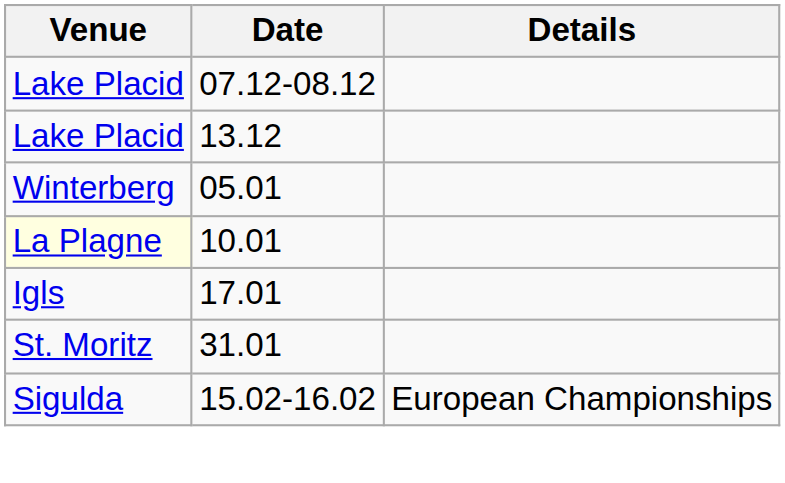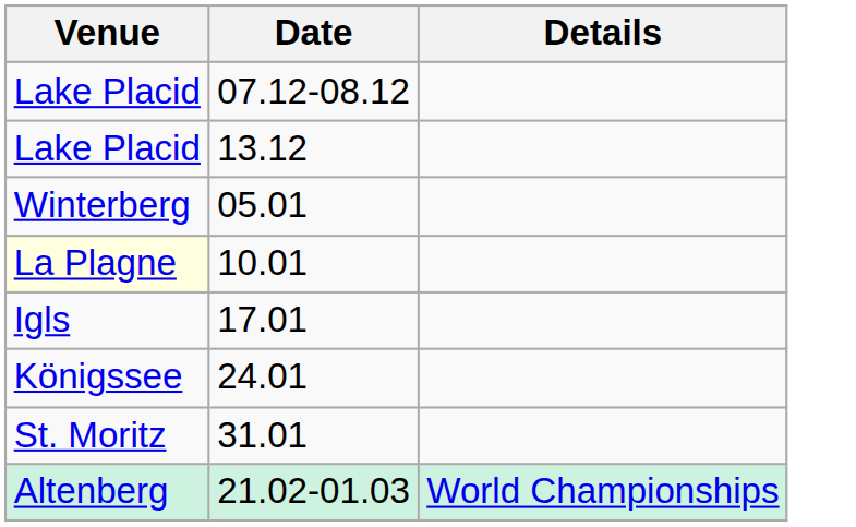+ row: Königssee | 24.01
- row: Sigulda | 15.02-16.02 | European Championships
+ row: Altenberg | 21.02-01.03 | World Championships
